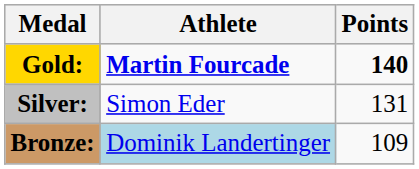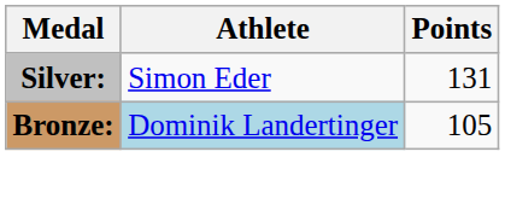- row: Gold: | Martin Fourcade | 140
Bronze: | Points: 109 -> 105
